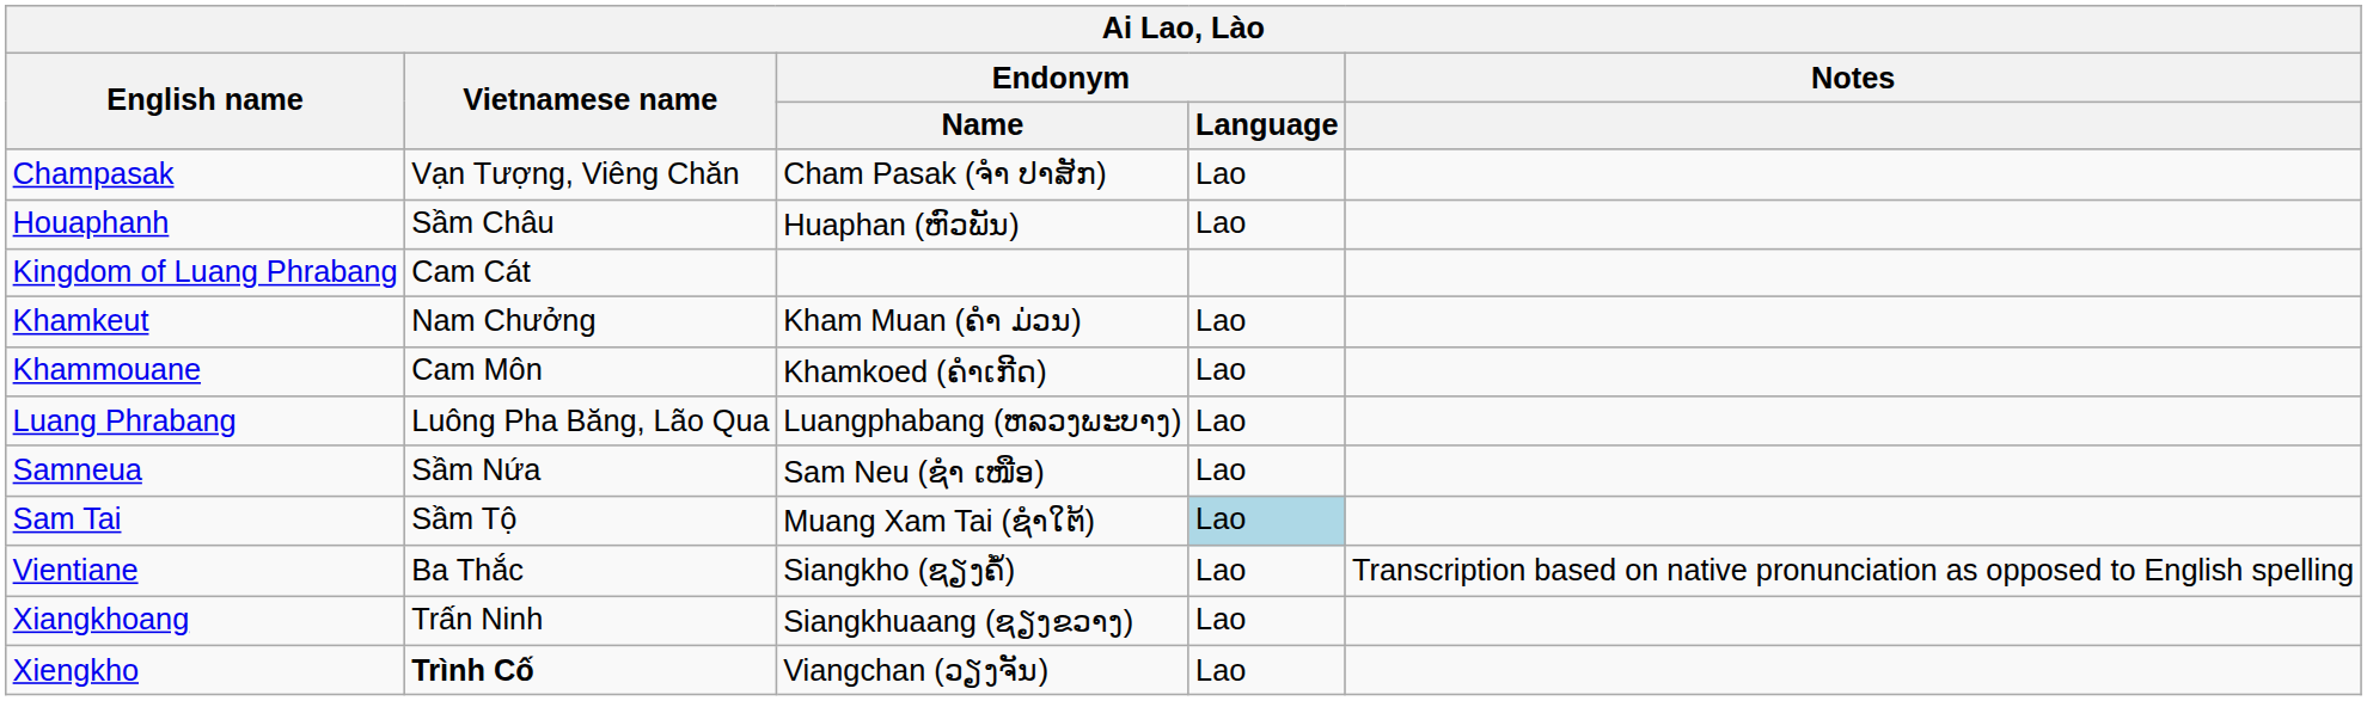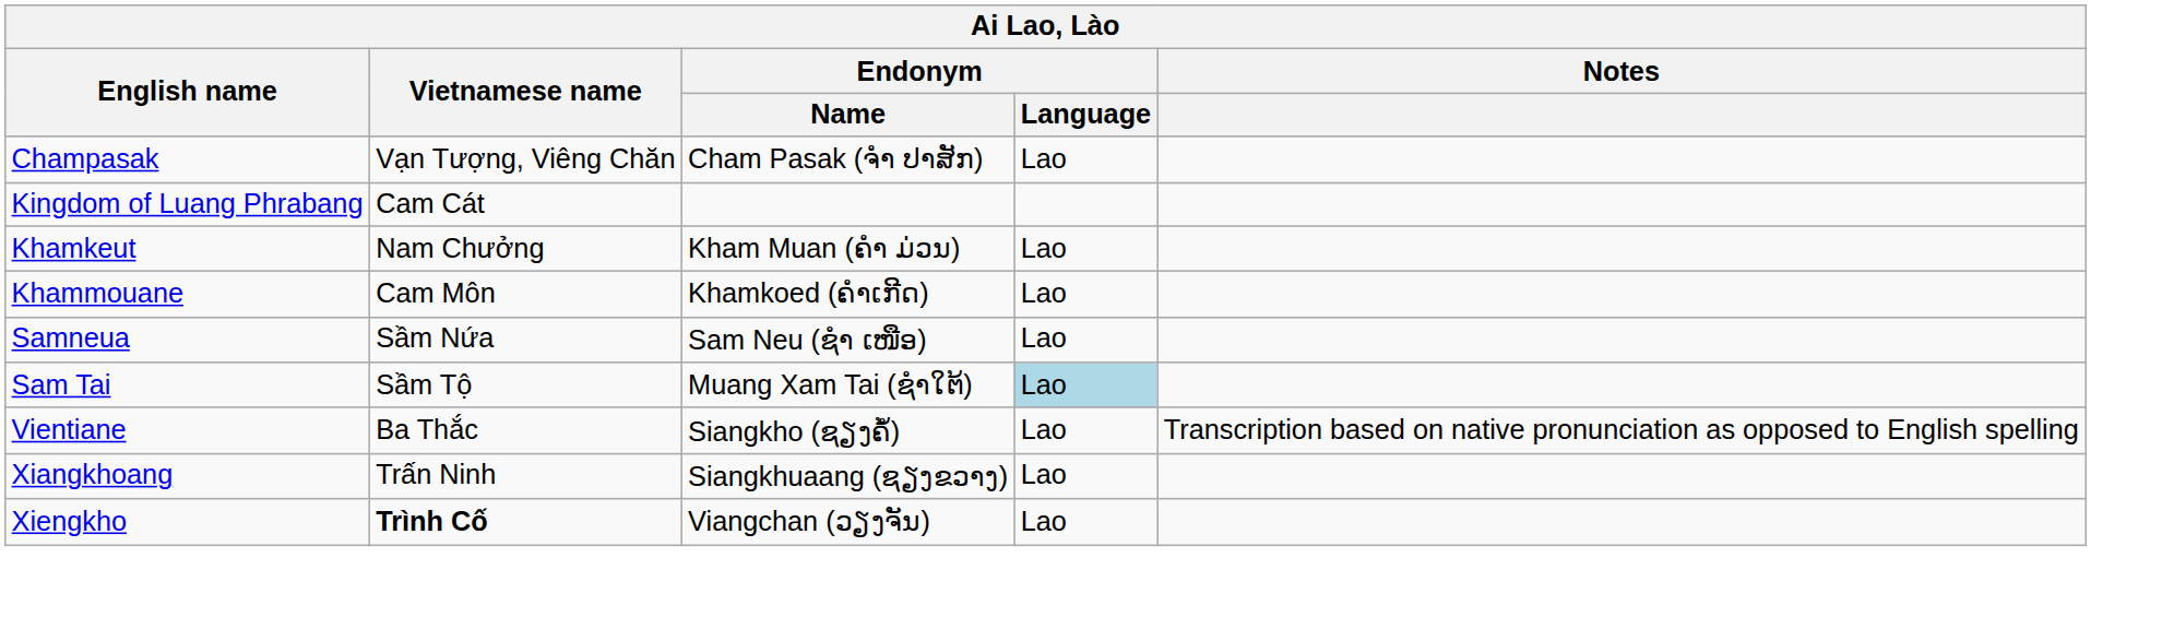- row: Houaphanh | Sầm Châu | Huaphan (ຫົວພັນ) | Lao
- row: Luang Phrabang | Luông Pha Băng, Lão Qua | Luangphabang (ຫລວງພະບາງ) | Lao
